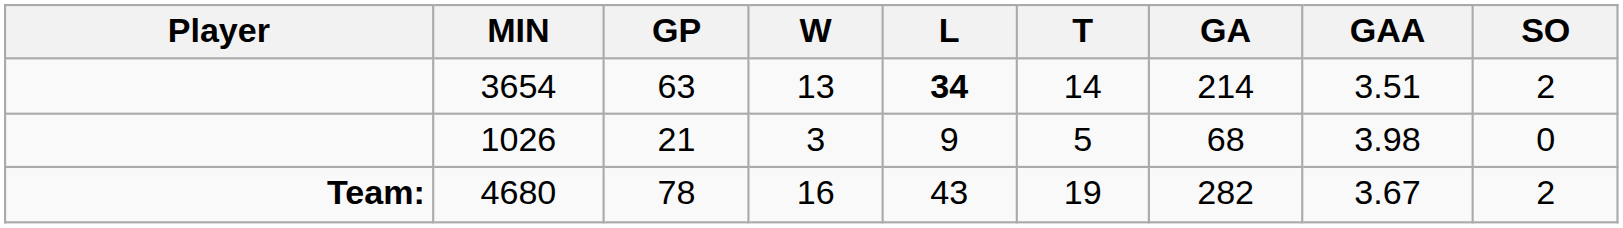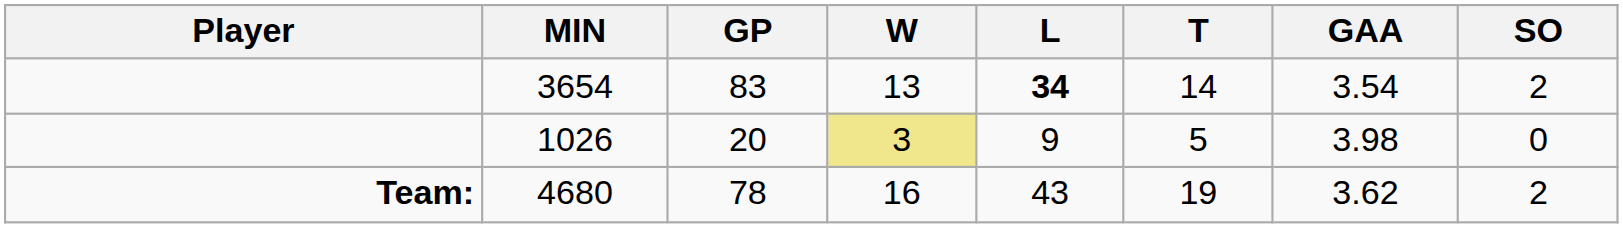- column: GA | 214 | 68 | 282
3654 | GP: 63 -> 83
3654 | GAA: 3.51 -> 3.54
1026 | GP: 21 -> 20
1026 | W: no background -> khaki background
4680 | GAA: 3.67 -> 3.62
